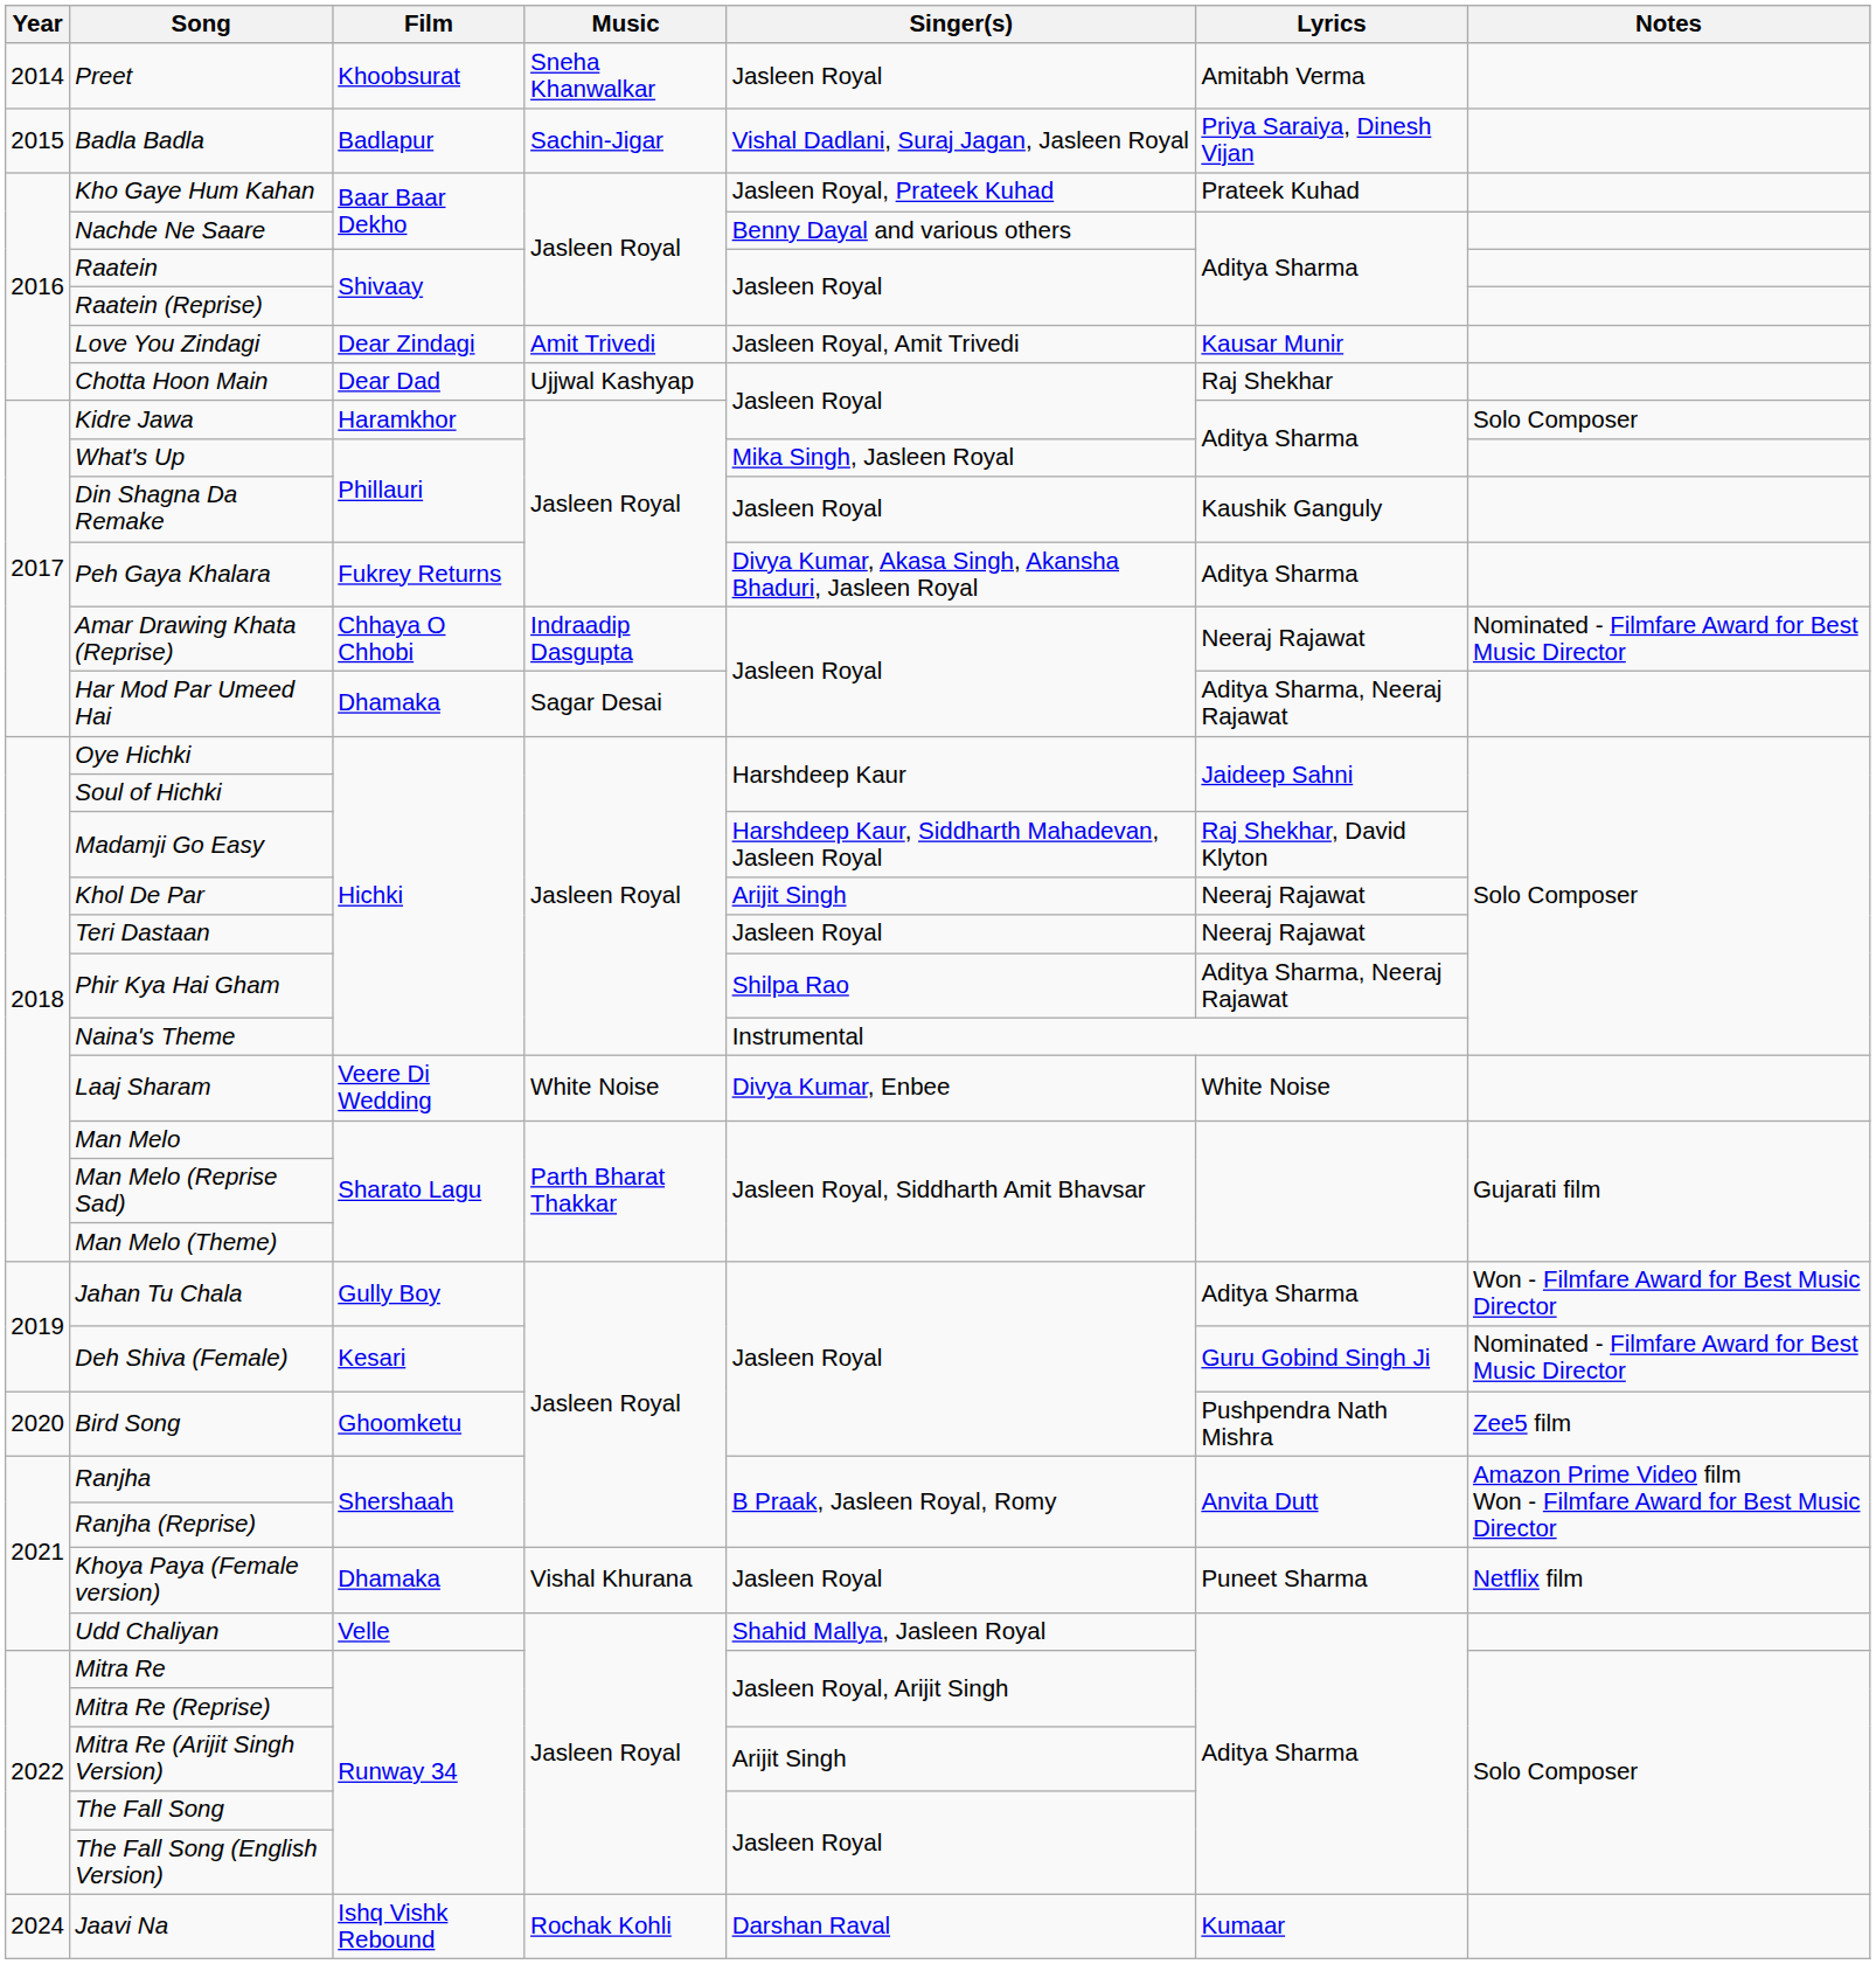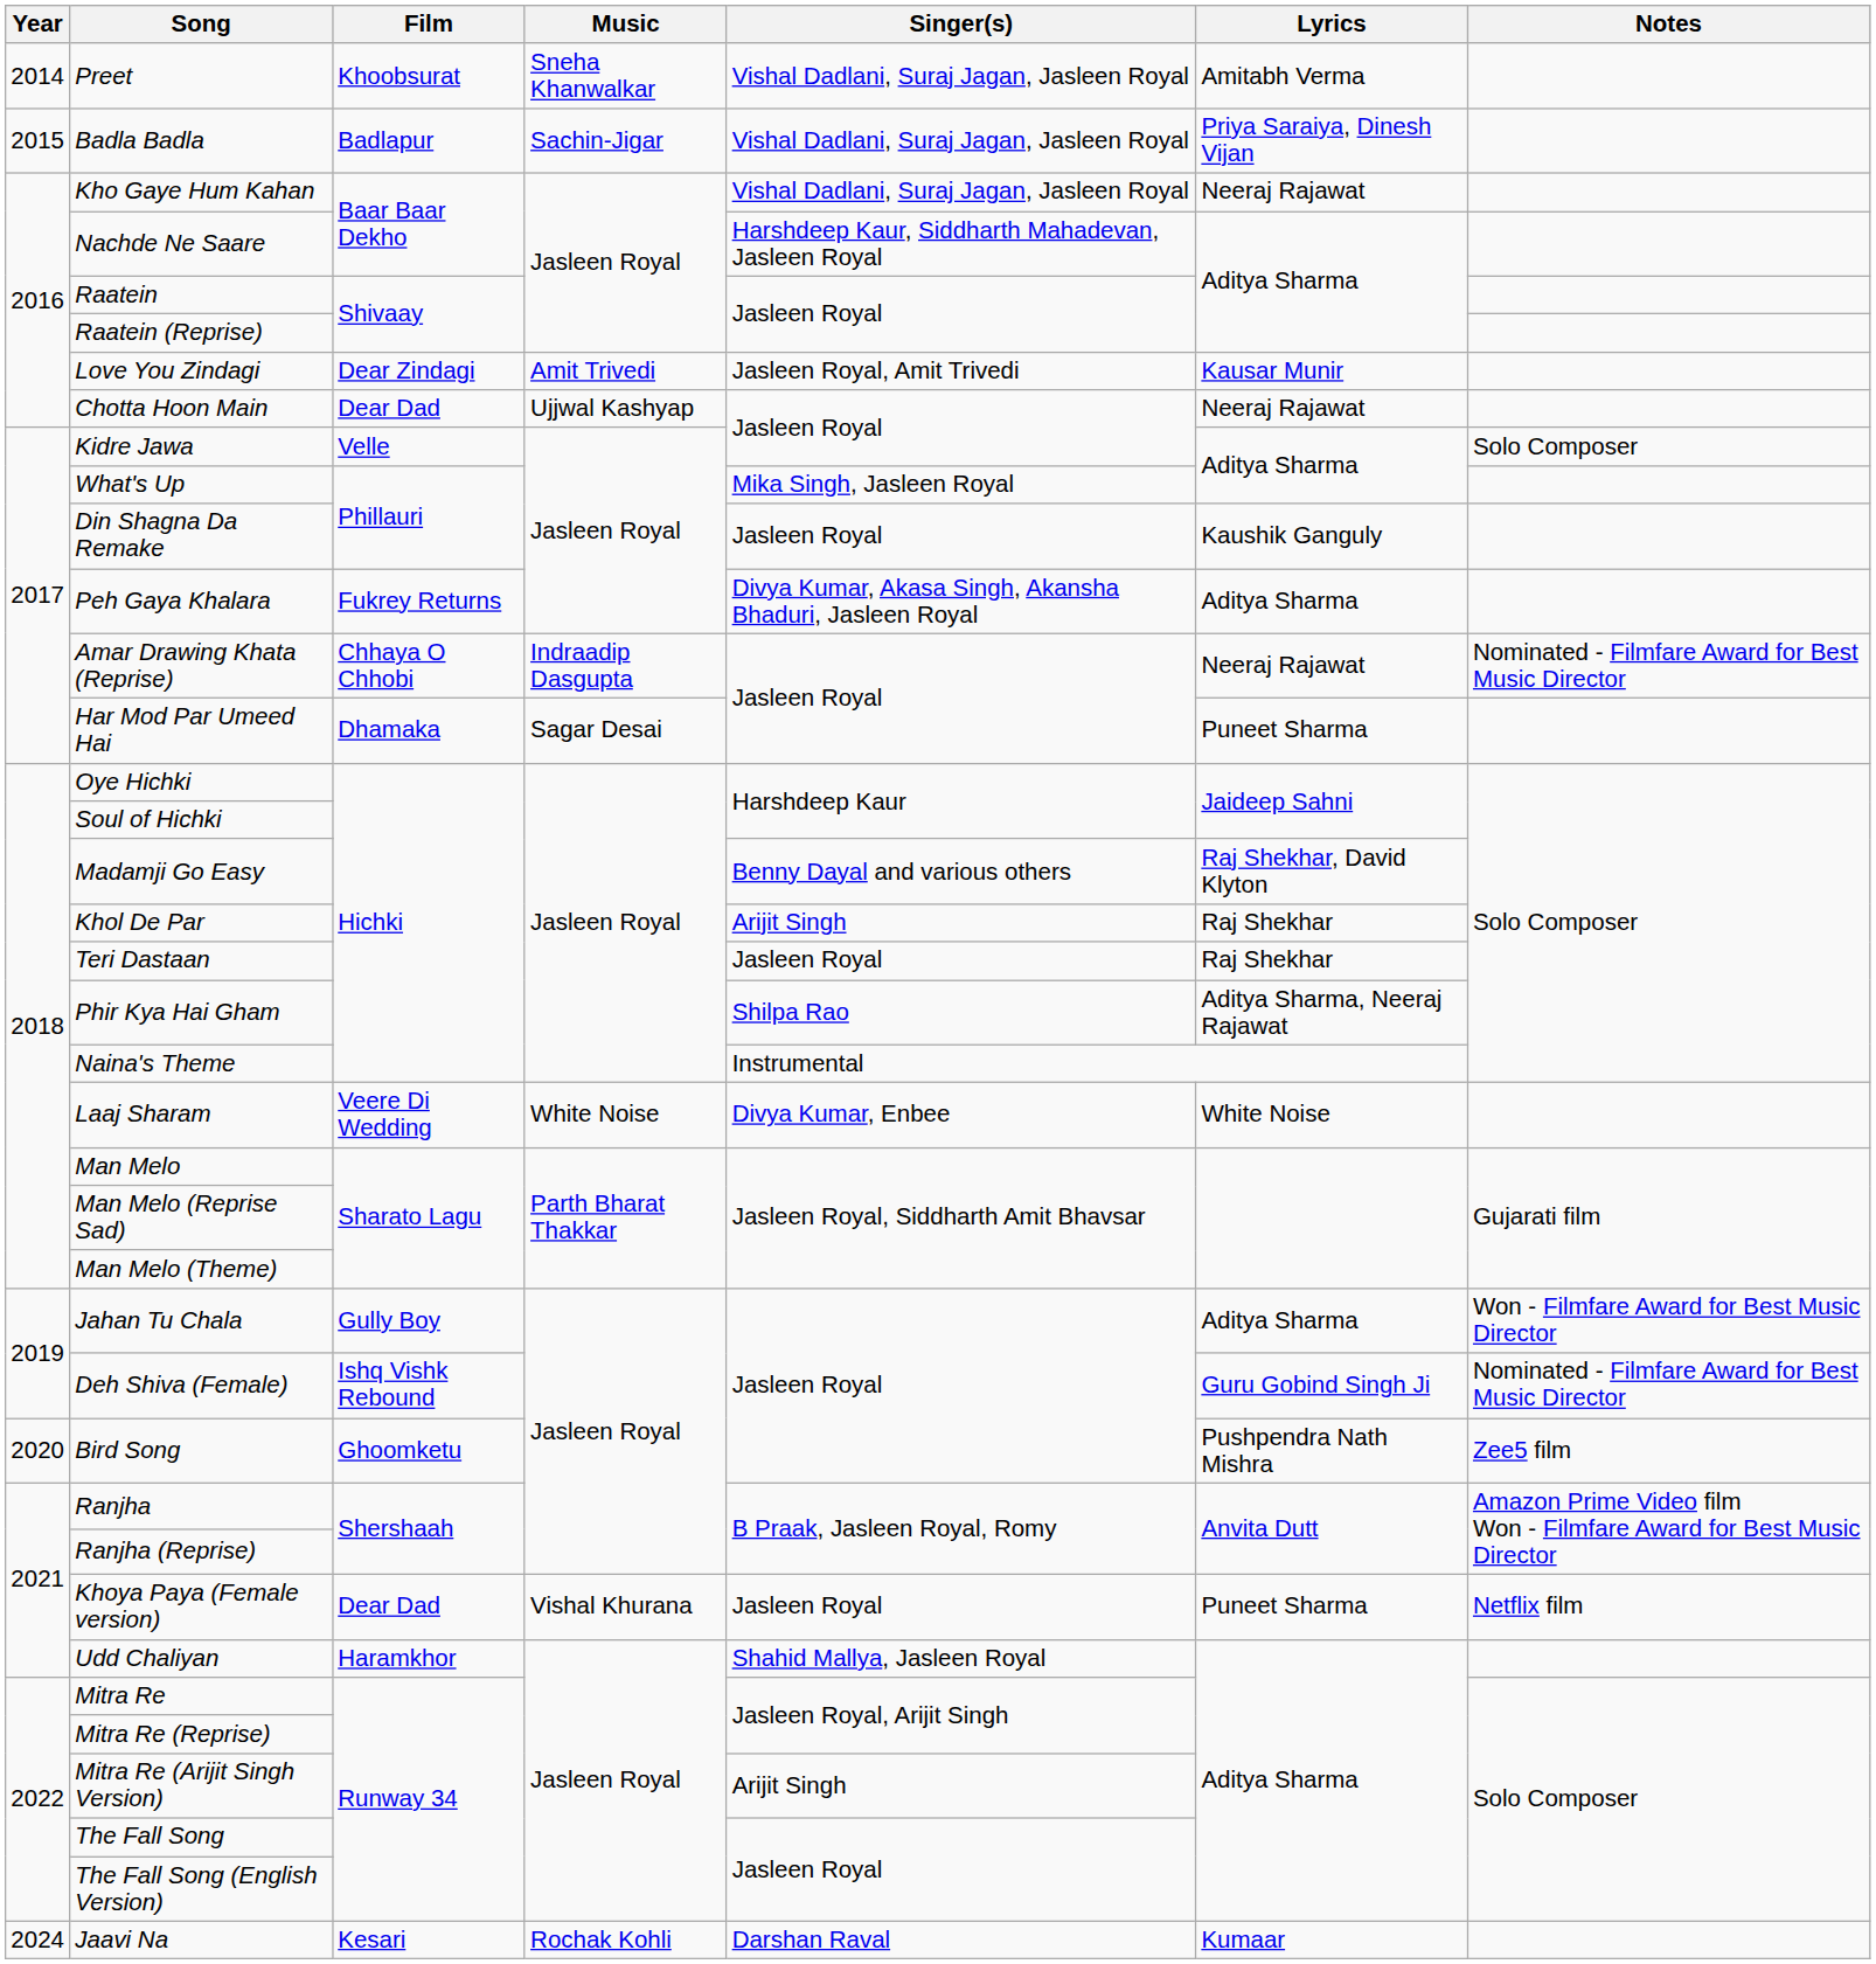Preet | Singer(s): Jasleen Royal -> Vishal Dadlani, Suraj Jagan, Jasleen Royal
Kho Gaye Hum Kahan | Singer(s): Jasleen Royal, Prateek Kuhad -> Vishal Dadlani, Suraj Jagan, Jasleen Royal
Kho Gaye Hum Kahan | Lyrics: Prateek Kuhad -> Neeraj Rajawat
Nachde Ne Saare | Singer(s): Benny Dayal and various others -> Harshdeep Kaur, Siddharth Mahadevan, Jasleen Royal
Chotta Hoon Main | Lyrics: Raj Shekhar -> Neeraj Rajawat
Kidre Jawa | Film: Haramkhor -> Velle
Har Mod Par Umeed Hai | Lyrics: Aditya Sharma, Neeraj Rajawat -> Puneet Sharma
Madamji Go Easy | Singer(s): Harshdeep Kaur, Siddharth Mahadevan, Jasleen Royal -> Benny Dayal and various others
Khol De Par | Lyrics: Neeraj Rajawat -> Raj Shekhar
Teri Dastaan | Lyrics: Neeraj Rajawat -> Raj Shekhar
Deh Shiva (Female) | Film: Kesari -> Ishq Vishk Rebound
Khoya Paya (Female version) | Film: Dhamaka -> Dear Dad
Udd Chaliyan | Film: Velle -> Haramkhor
Jaavi Na | Film: Ishq Vishk Rebound -> Kesari
